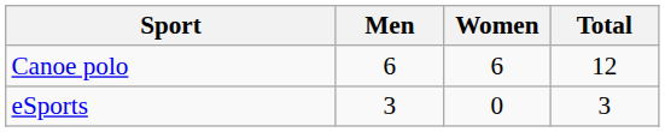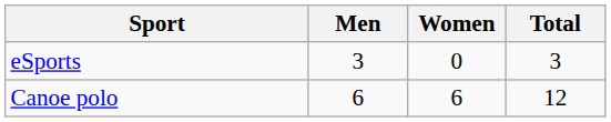rows swapped: Canoe polo <-> eSports
